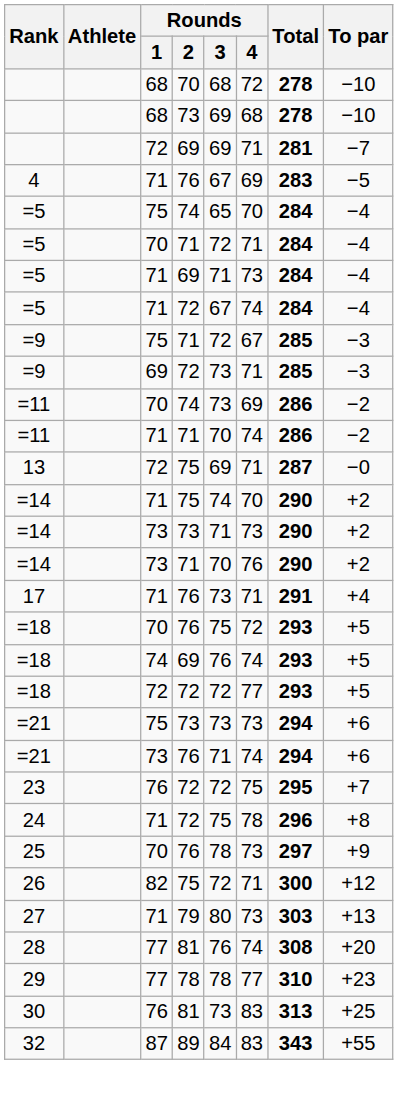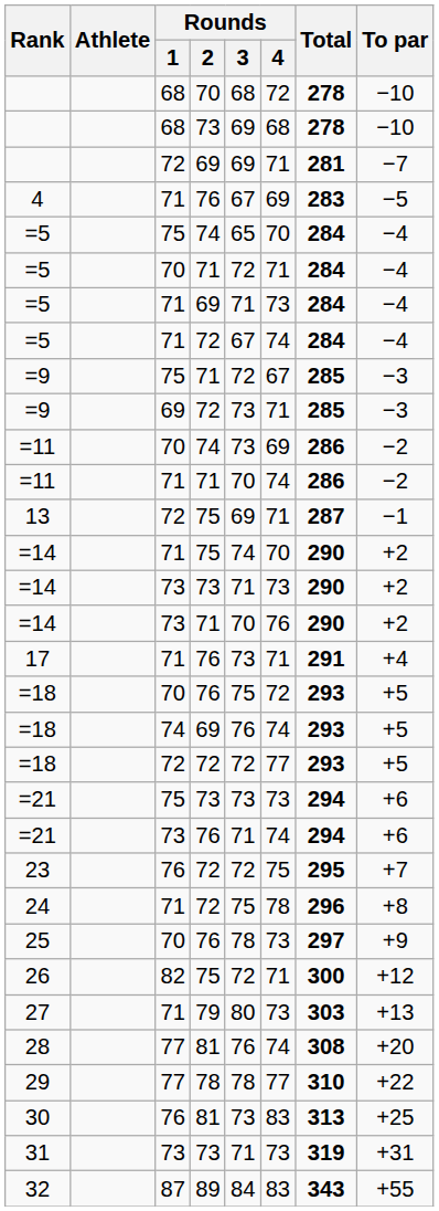13 | To par: −0 -> −1
29 | To par: +23 -> +22
+ row: 31 | 73 | 73 | 71 | 73 | 319 | +31
